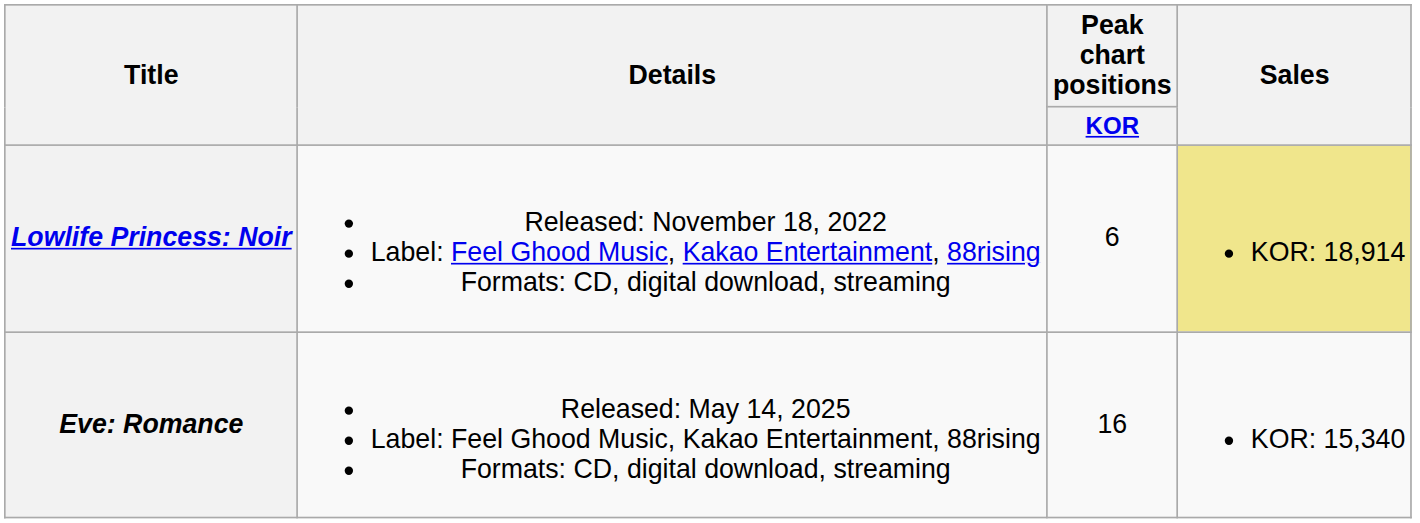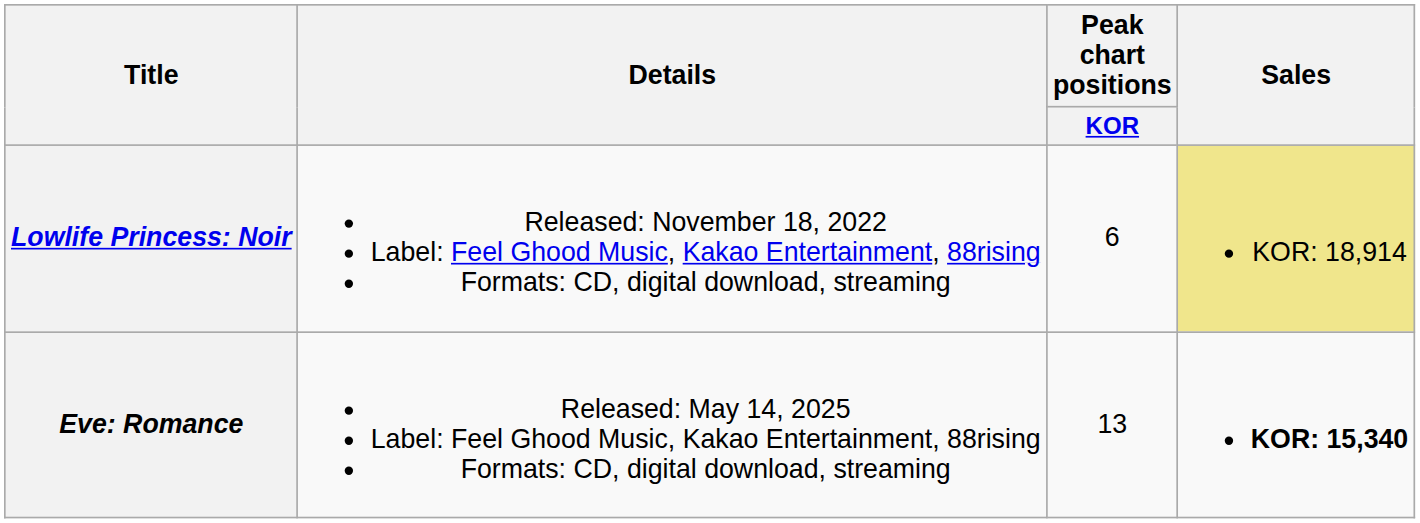Eve: Romance | Peak chart positions / KOR: 16 -> 13
Eve: Romance | Sales: normal -> bold
